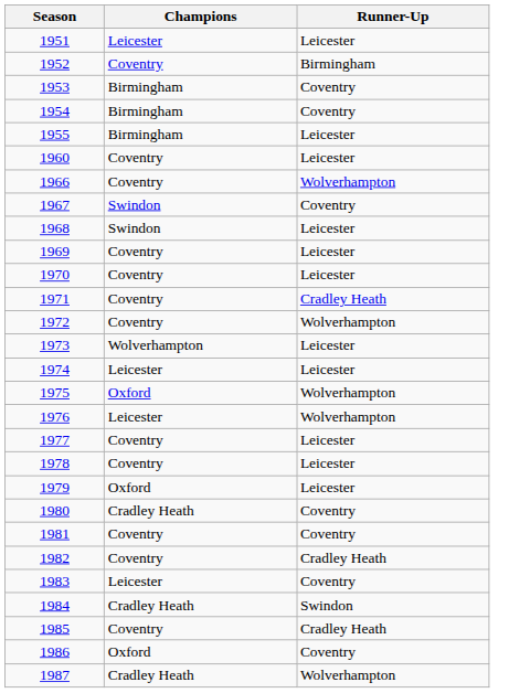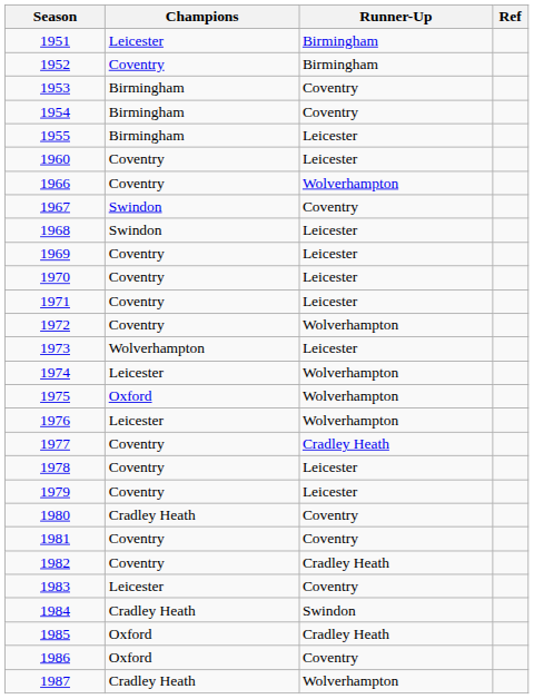+ column: Ref
1951 | Runner-Up: Leicester -> Birmingham
1971 | Runner-Up: Cradley Heath -> Leicester
1974 | Runner-Up: Leicester -> Wolverhampton
1977 | Runner-Up: Leicester -> Cradley Heath
1979 | Champions: Oxford -> Coventry
1985 | Champions: Coventry -> Oxford
